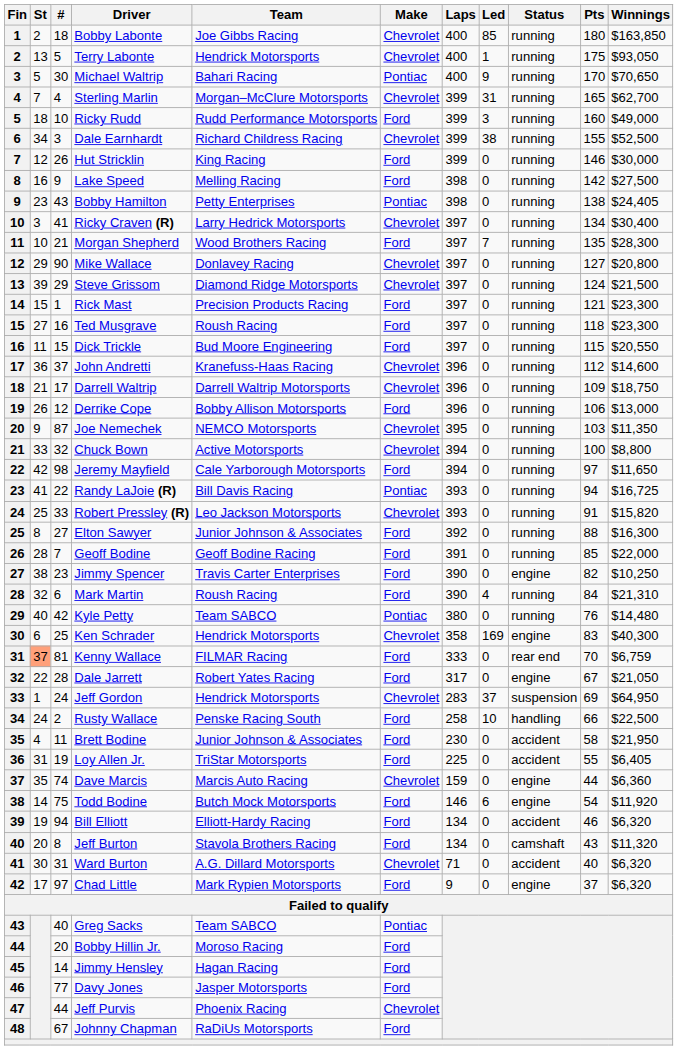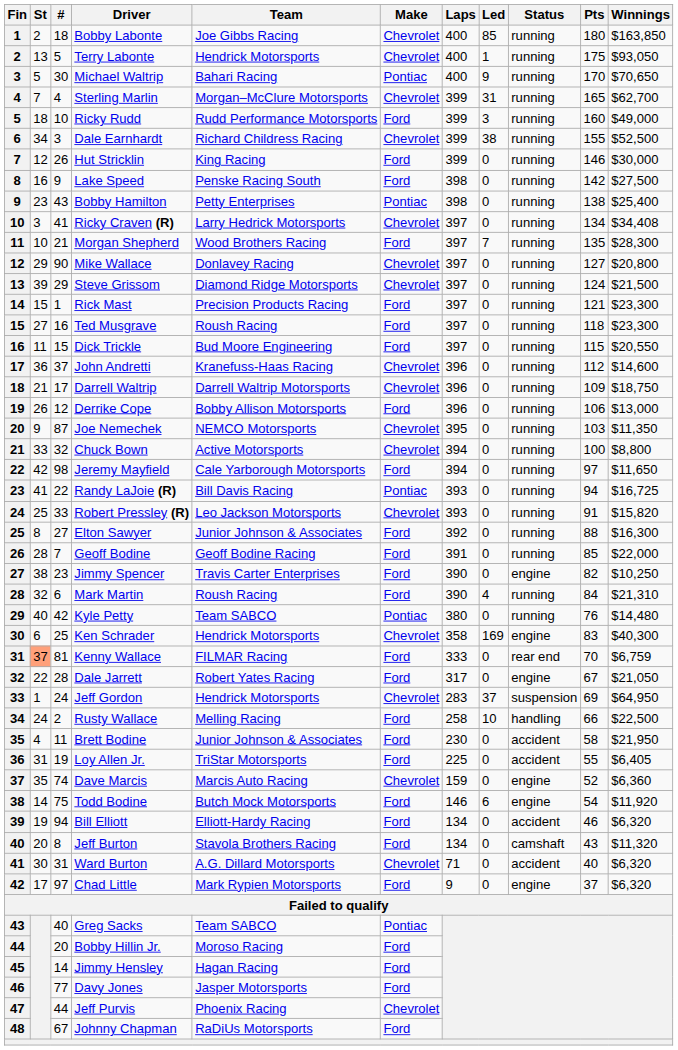Lake Speed | Team: Melling Racing -> Penske Racing South
Bobby Hamilton | Winnings: $24,405 -> $25,400
Ricky Craven (R) | Winnings: $30,400 -> $34,408
Rusty Wallace | Team: Penske Racing South -> Melling Racing
Dave Marcis | Pts: 44 -> 52
